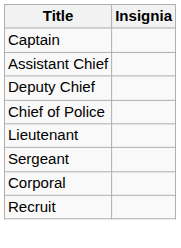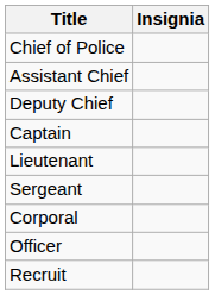rows swapped: Chief of Police <-> Captain
+ row: Officer
